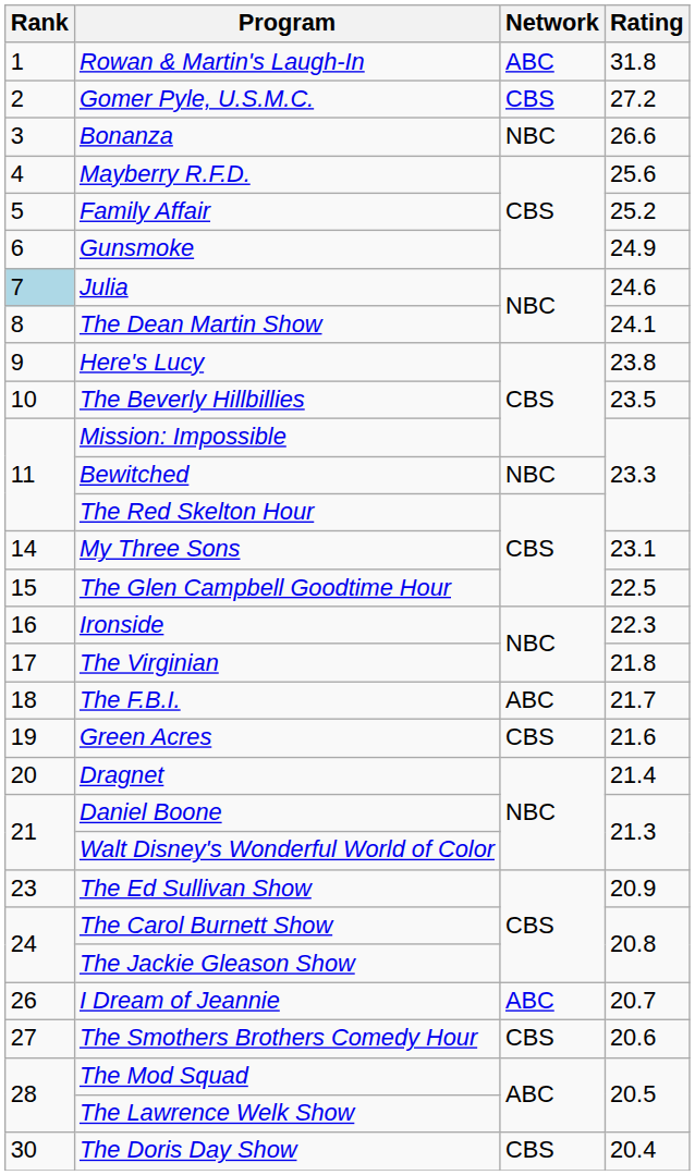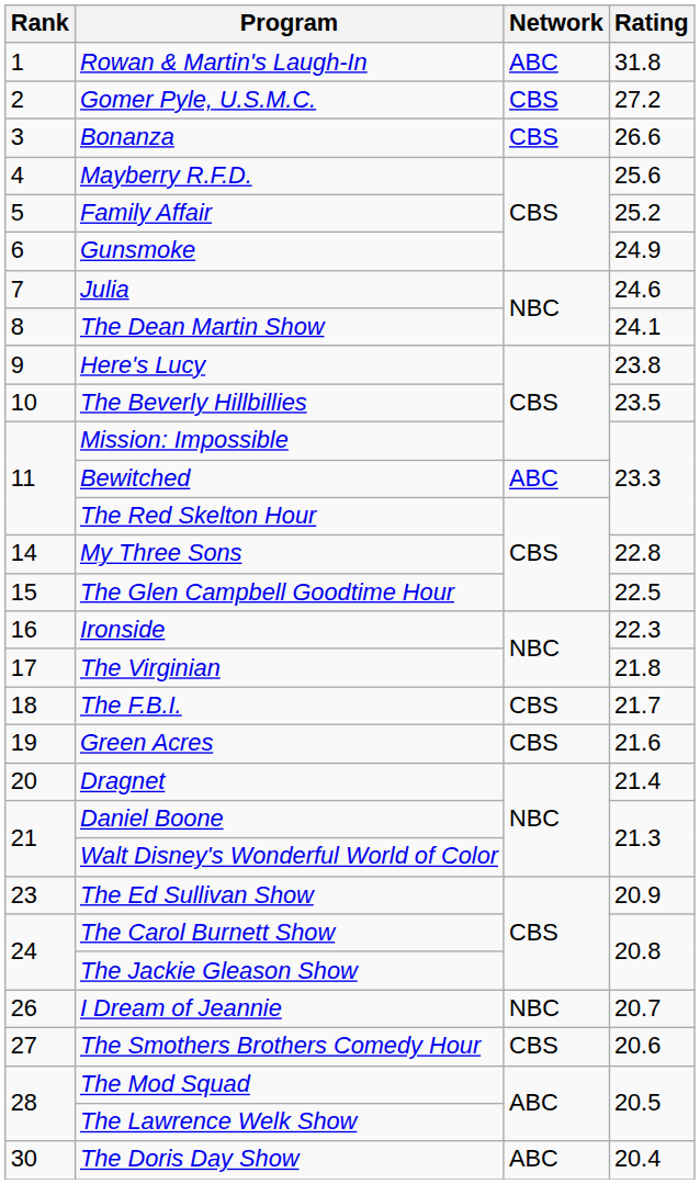Bonanza | Network: NBC -> CBS
Julia | Rank: lightblue background -> no background
Bewitched | Network: NBC -> ABC
My Three Sons | Rating: 23.1 -> 22.8
The F.B.I. | Network: ABC -> CBS
I Dream of Jeannie | Network: ABC -> NBC
The Doris Day Show | Network: CBS -> ABC
